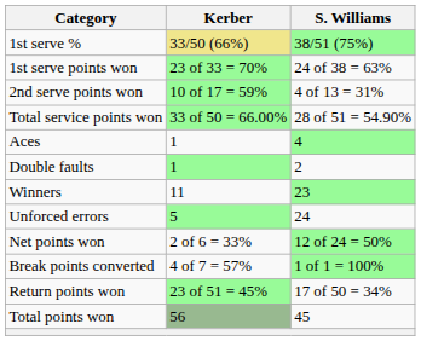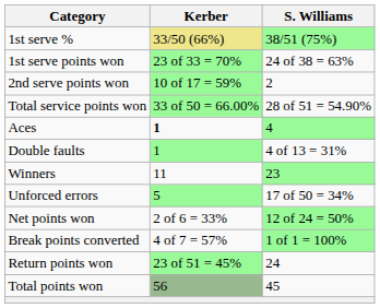2nd serve points won | S. Williams: 4 of 13 = 31% -> 2
Aces | Kerber: normal -> bold
Double faults | S. Williams: 2 -> 4 of 13 = 31%
Unforced errors | S. Williams: 24 -> 17 of 50 = 34%
Return points won | S. Williams: 17 of 50 = 34% -> 24
